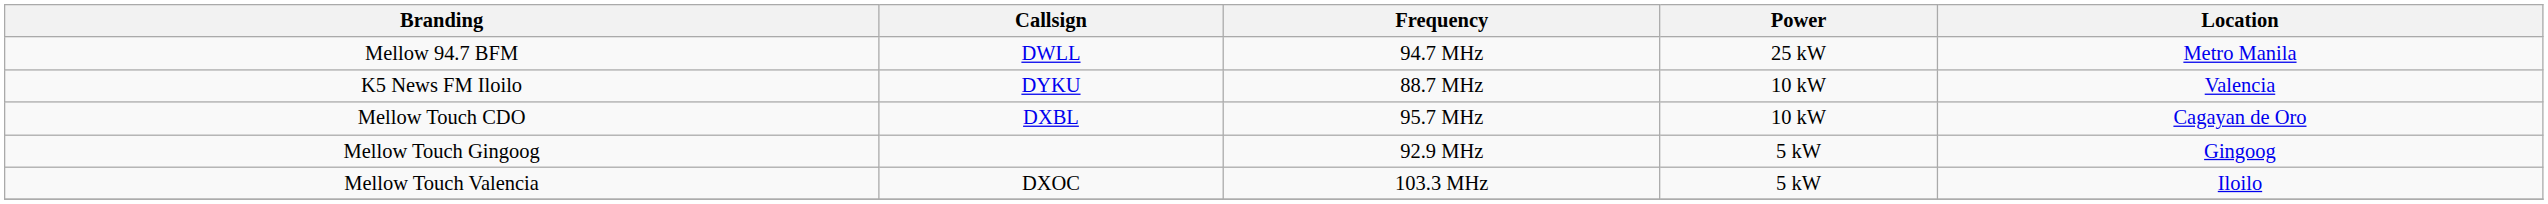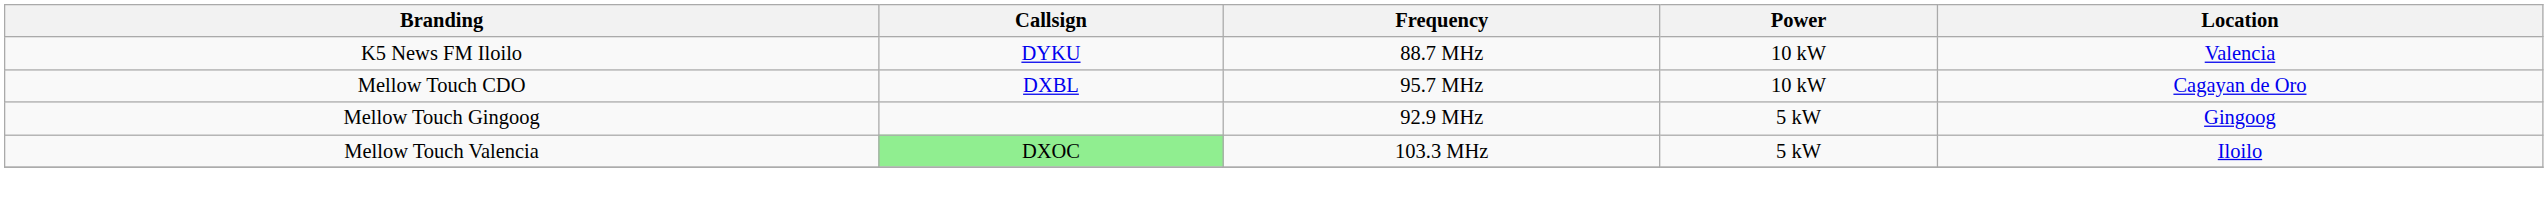- row: Mellow 94.7 BFM | DWLL | 94.7 MHz | 25 kW | Metro Manila
Mellow Touch Valencia | Callsign: no background -> lightgreen background
